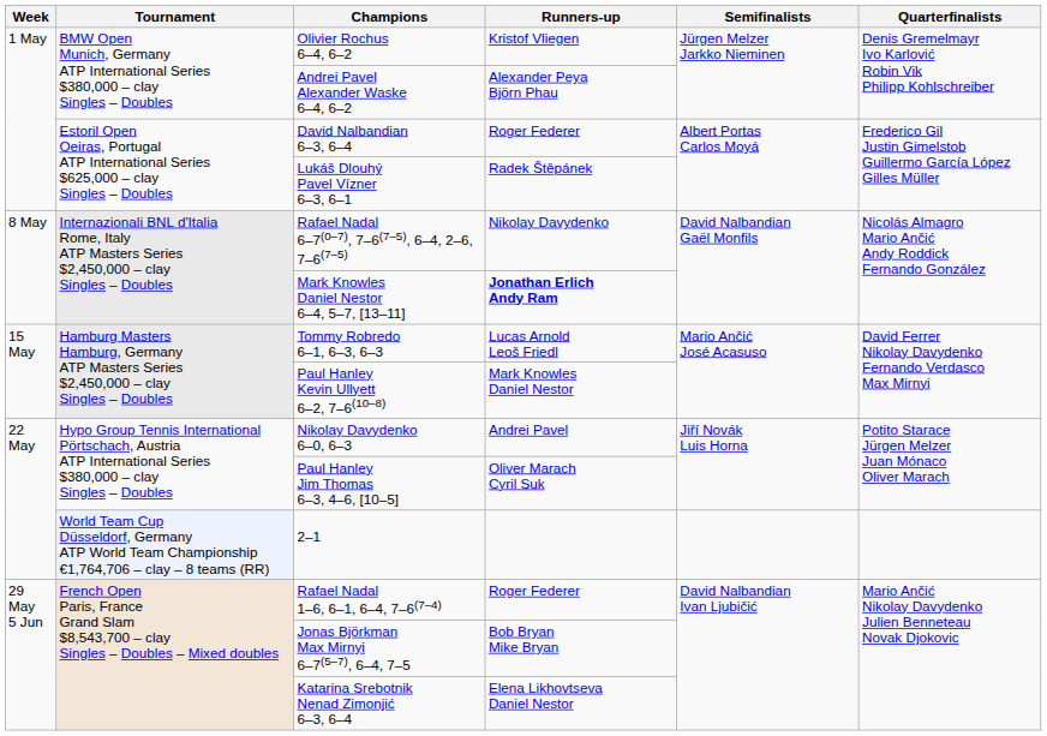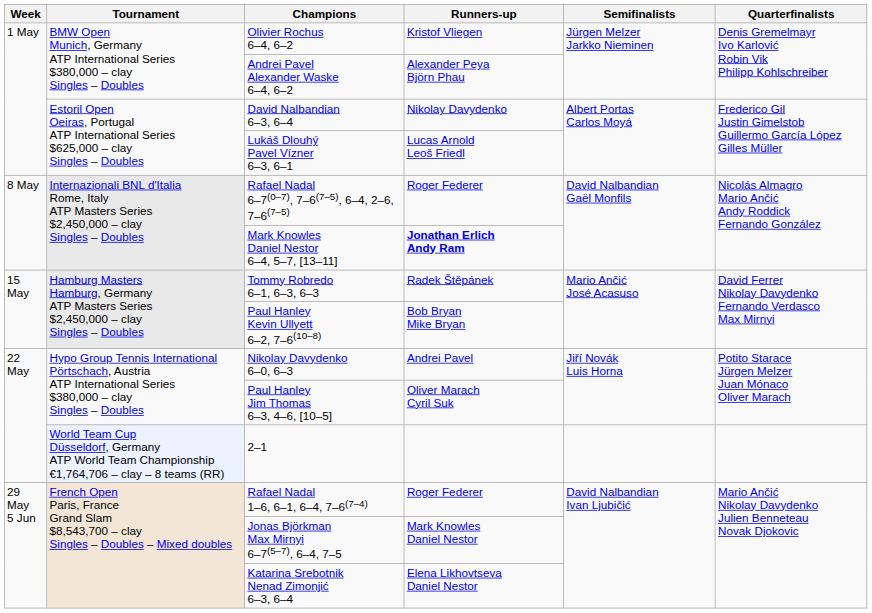David Nalbandian 6–3, 6–4 | Runners-up: Roger Federer -> Nikolay Davydenko
Lukáš Dlouhý Pavel Vízner 6–3, 6–1 | Runners-up: Radek Štěpánek -> Lucas Arnold Leoš Friedl
Rafael Nadal 6–7(0–7), 7–6(7–5), 6–4, 2–6, 7–6(7–5) | Runners-up: Nikolay Davydenko -> Roger Federer
Tommy Robredo 6–1, 6–3, 6–3 | Runners-up: Lucas Arnold Leoš Friedl -> Radek Štěpánek
Paul Hanley Kevin Ullyett 6–2, 7–6(10–8) | Runners-up: Mark Knowles Daniel Nestor -> Bob Bryan Mike Bryan
Jonas Björkman Max Mirnyi 6–7(5–7), 6–4, 7–5 | Runners-up: Bob Bryan Mike Bryan -> Mark Knowles Daniel Nestor
